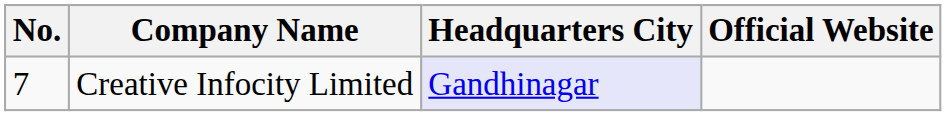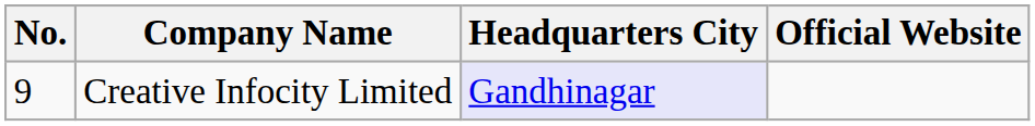Creative Infocity Limited | No.: 7 -> 9
